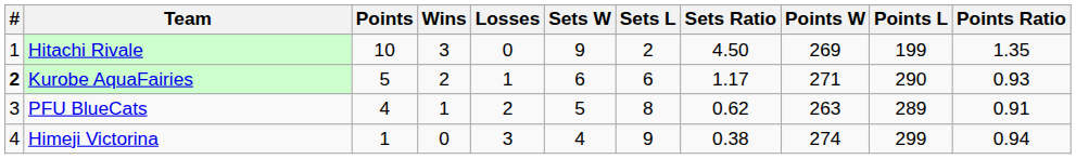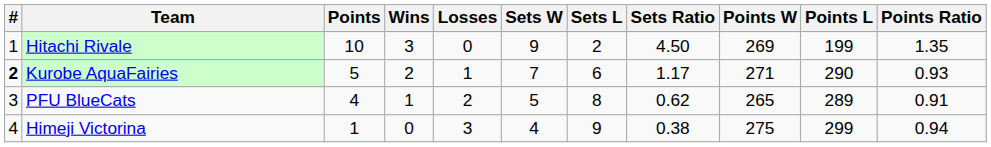Kurobe AquaFairies | Sets W: 6 -> 7
PFU BlueCats | Points W: 263 -> 265
Himeji Victorina | Points W: 274 -> 275
